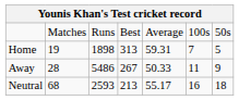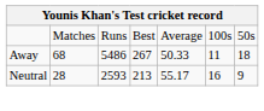- row: Home | 19 | 1898 | 313 | 59.31 | 7 | 5
Away | column 2: 28 -> 68
Away | column 7: 9 -> 18
Neutral | column 2: 68 -> 28
Neutral | column 7: 18 -> 9
